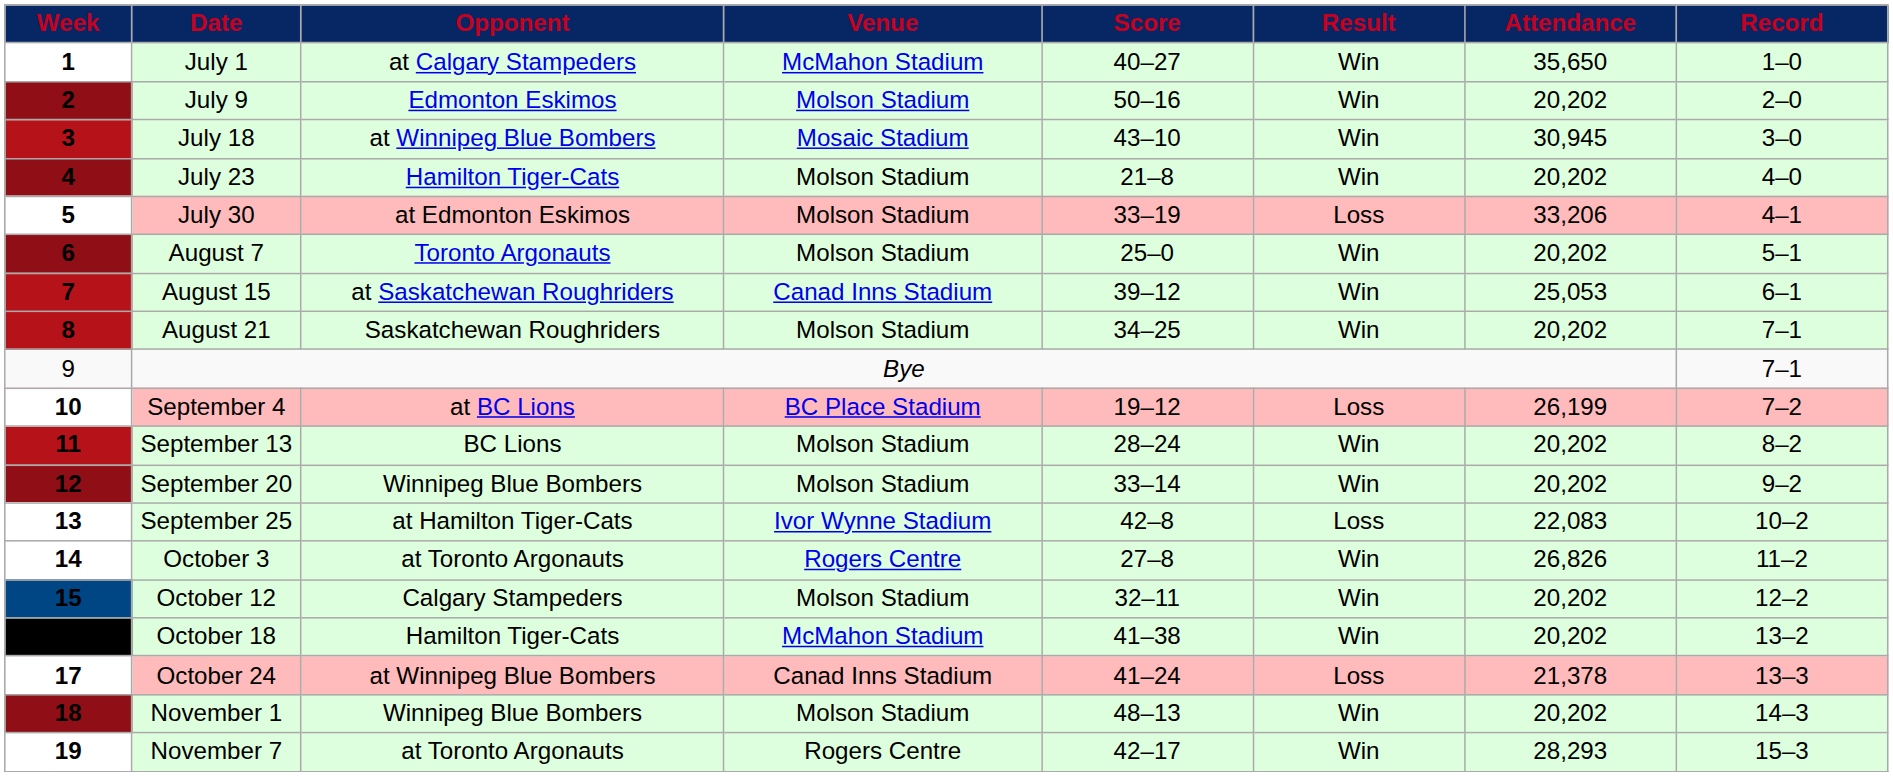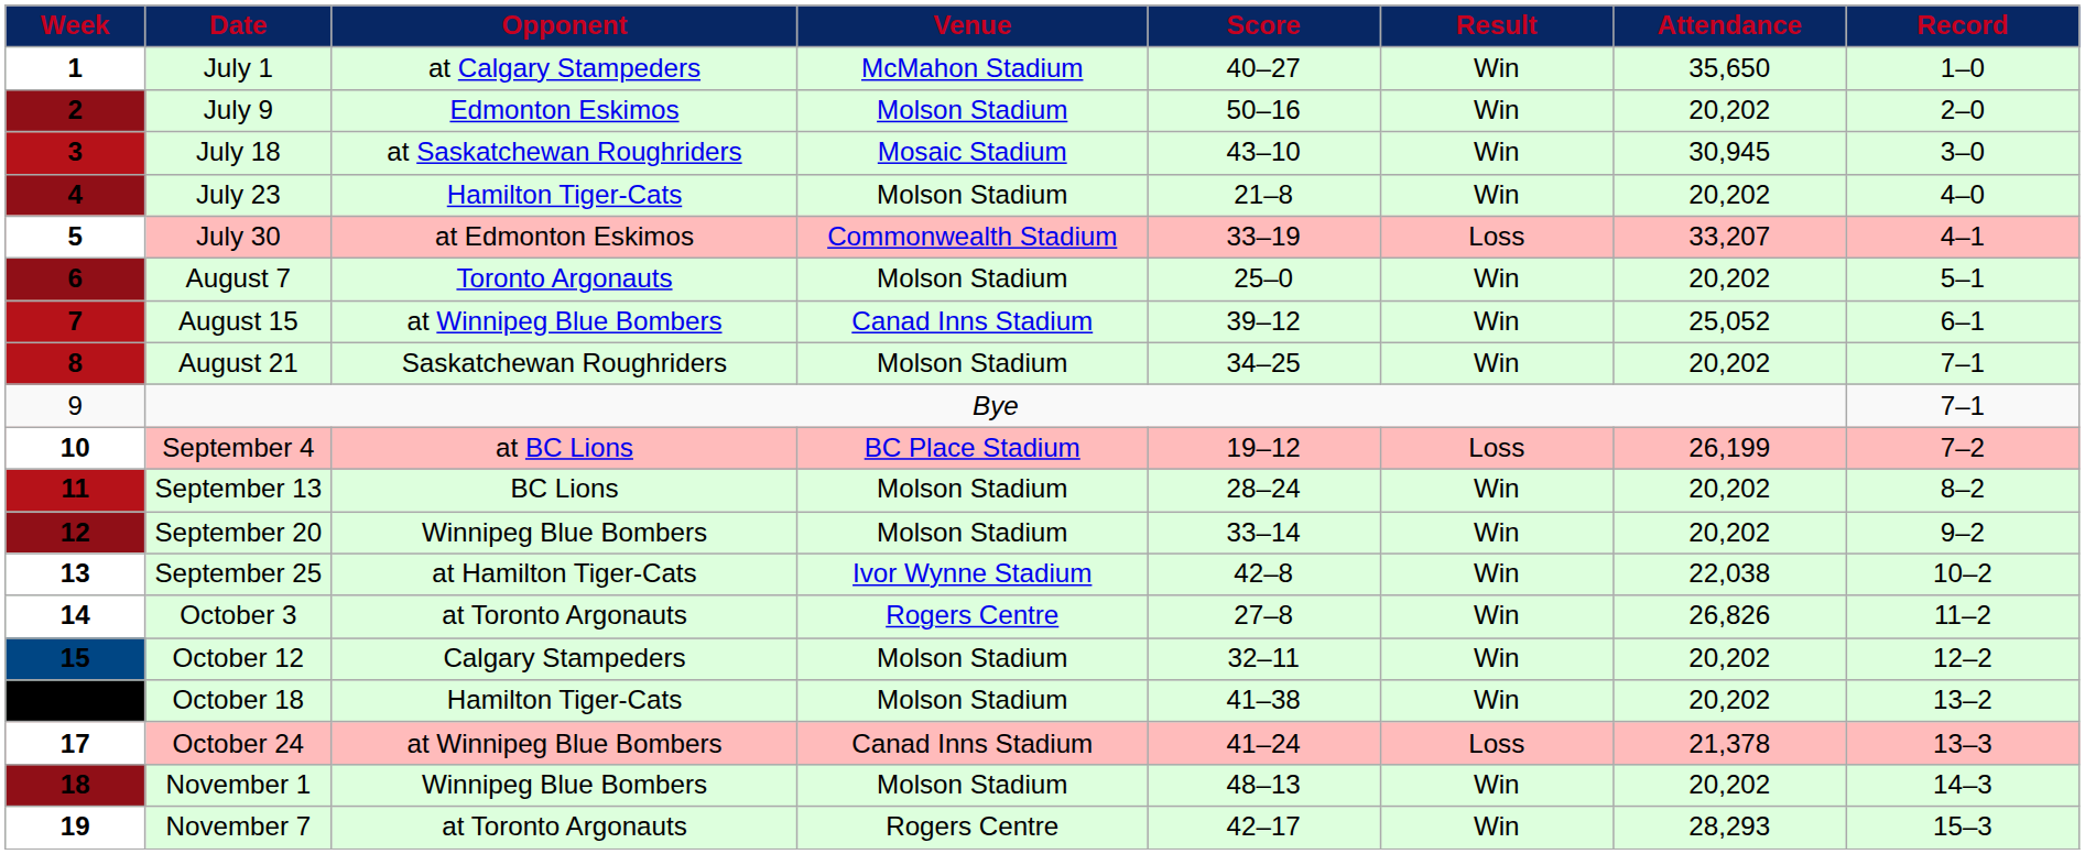July 18 | Opponent: at Winnipeg Blue Bombers -> at Saskatchewan Roughriders
July 30 | Venue: Molson Stadium -> Commonwealth Stadium
July 30 | Attendance: 33,206 -> 33,207
August 15 | Opponent: at Saskatchewan Roughriders -> at Winnipeg Blue Bombers
August 15 | Attendance: 25,053 -> 25,052
September 25 | Result: Loss -> Win
September 25 | Attendance: 22,083 -> 22,038
October 18 | Venue: McMahon Stadium -> Molson Stadium
